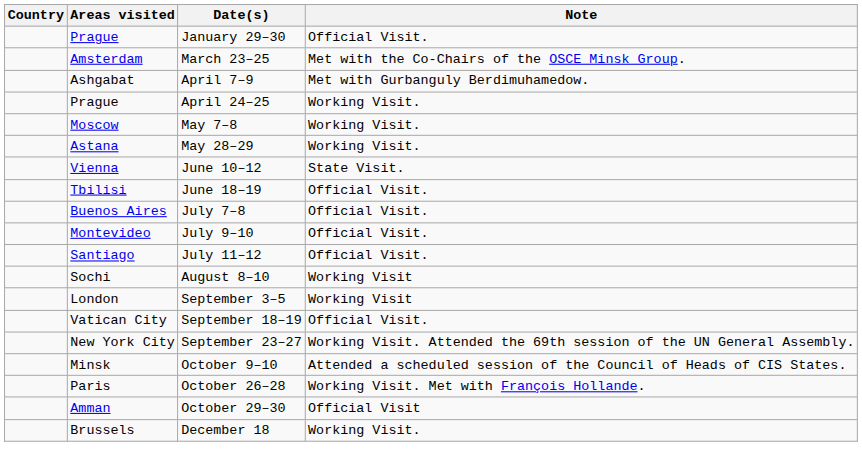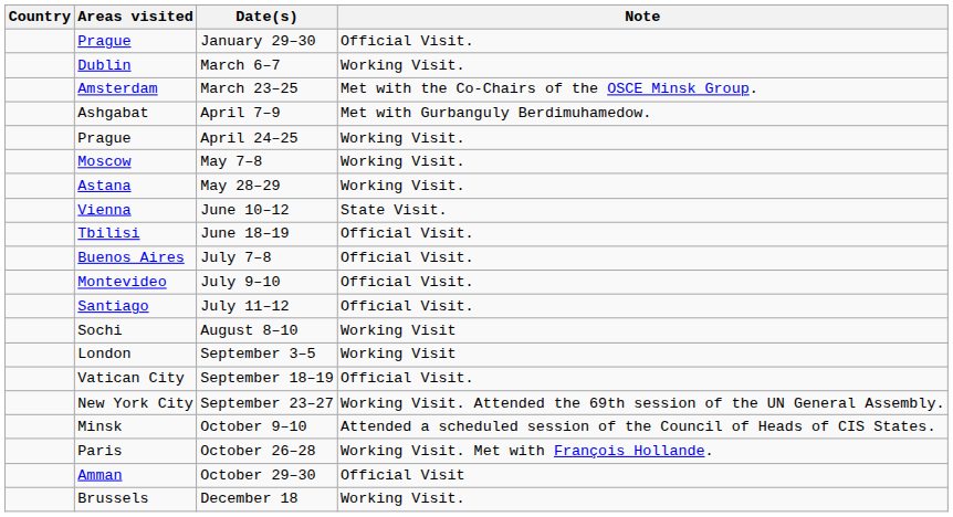+ row: Dublin | March 6–7 | Working Visit.
